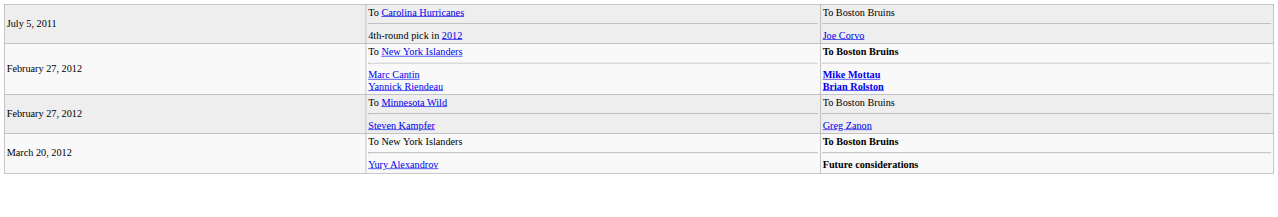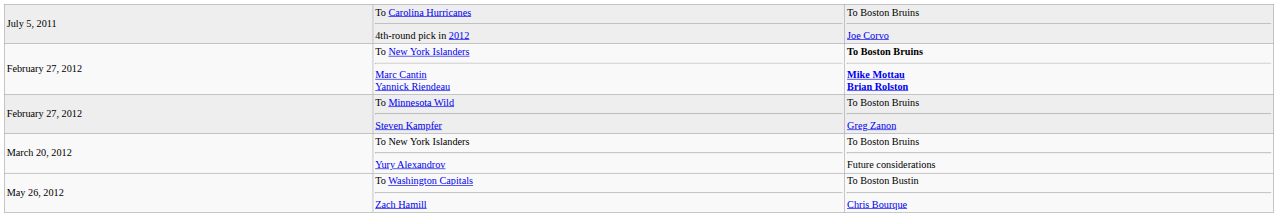To New York Islanders Yury Alexandrov | column 3: bold -> normal
+ row: May 26, 2012 | To Washington Capitals Zach Hamill | To Boston Bustin Chris Bourque
